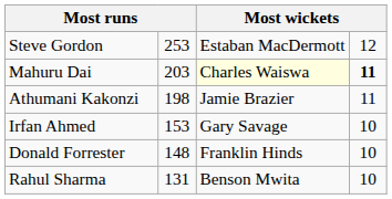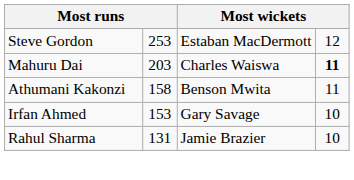Mahuru Dai | column 3: lightyellow background -> no background
Athumani Kakonzi | column 2: 198 -> 158
Athumani Kakonzi | column 3: Jamie Brazier -> Benson Mwita
- row: Donald Forrester | 148 | Franklin Hinds | 10
Rahul Sharma | column 3: Benson Mwita -> Jamie Brazier
